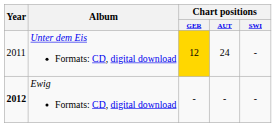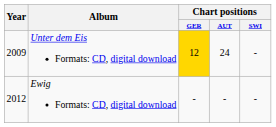Unter dem Eis Formats: CD, digital download | Year: 2011 -> 2009
Ewig Formats: CD, digital download | Year: bold -> normal
